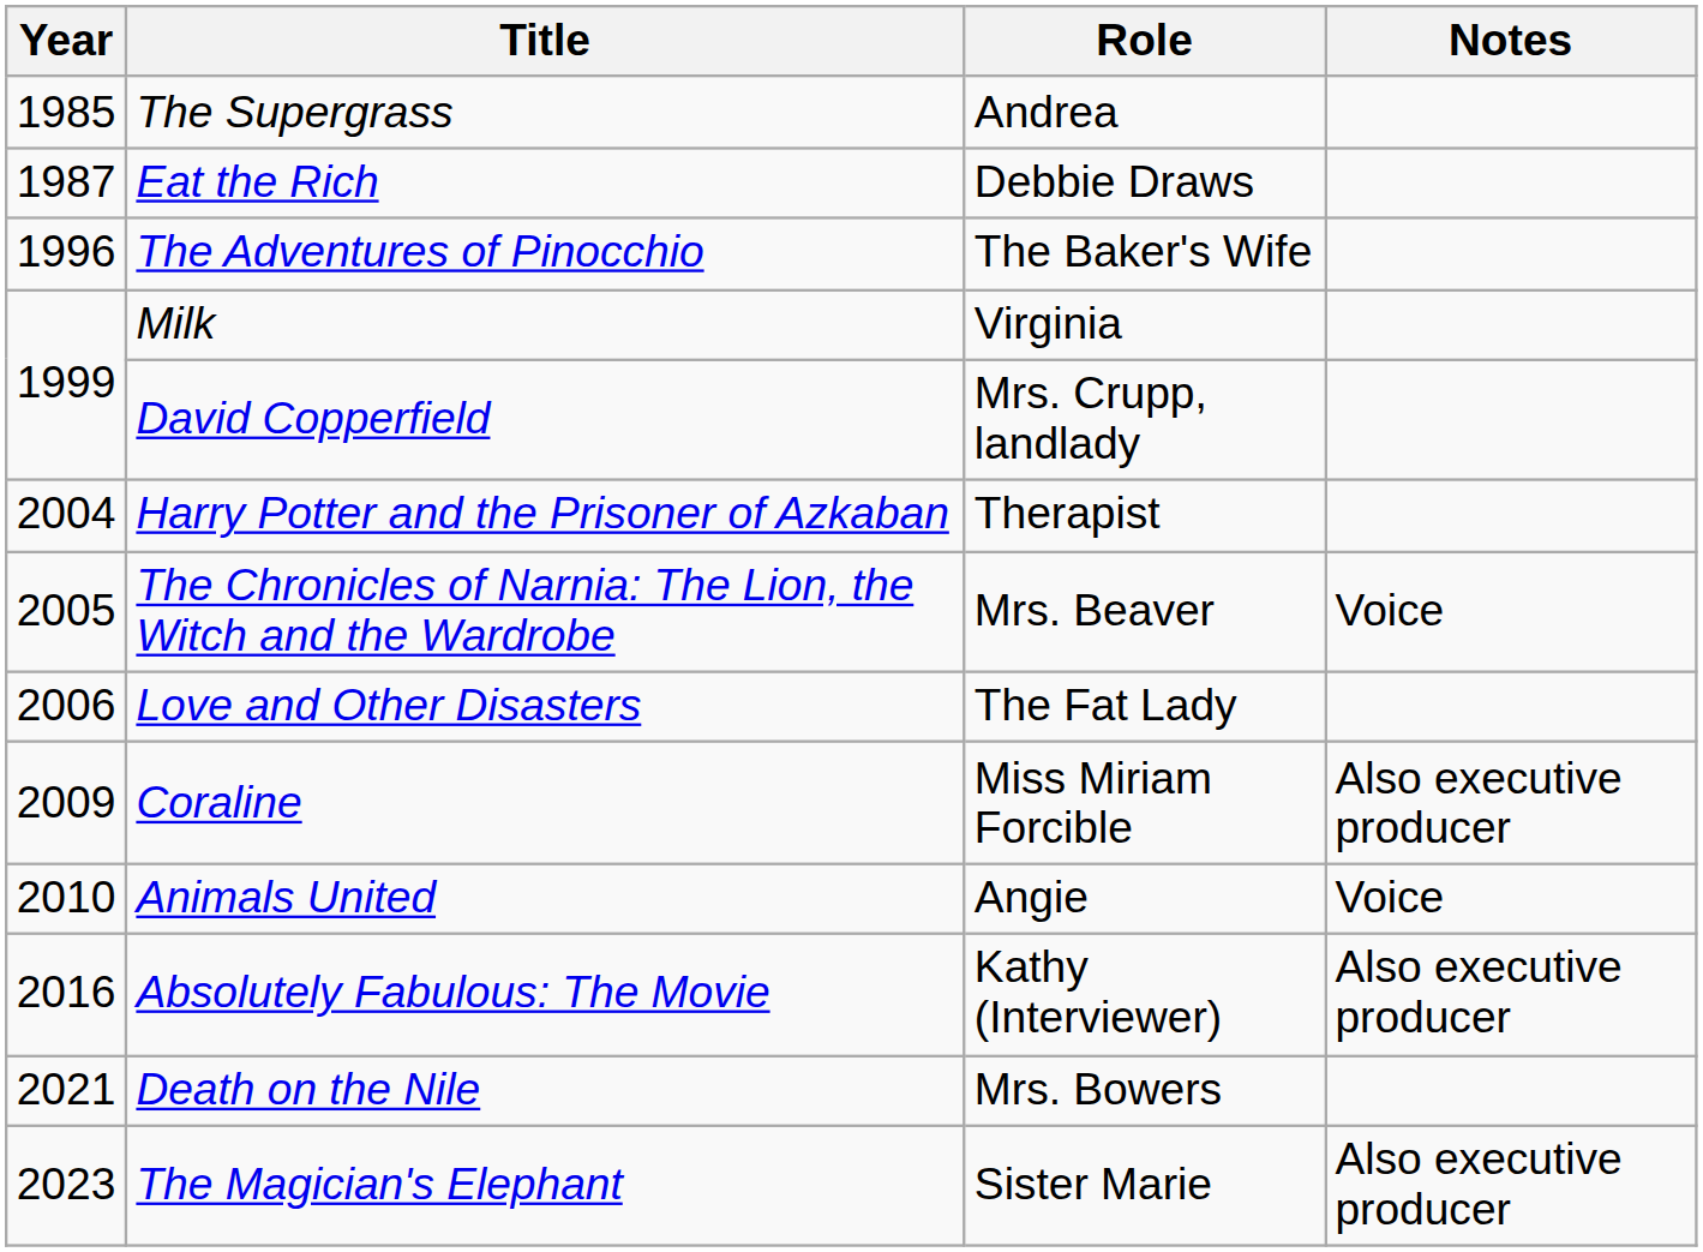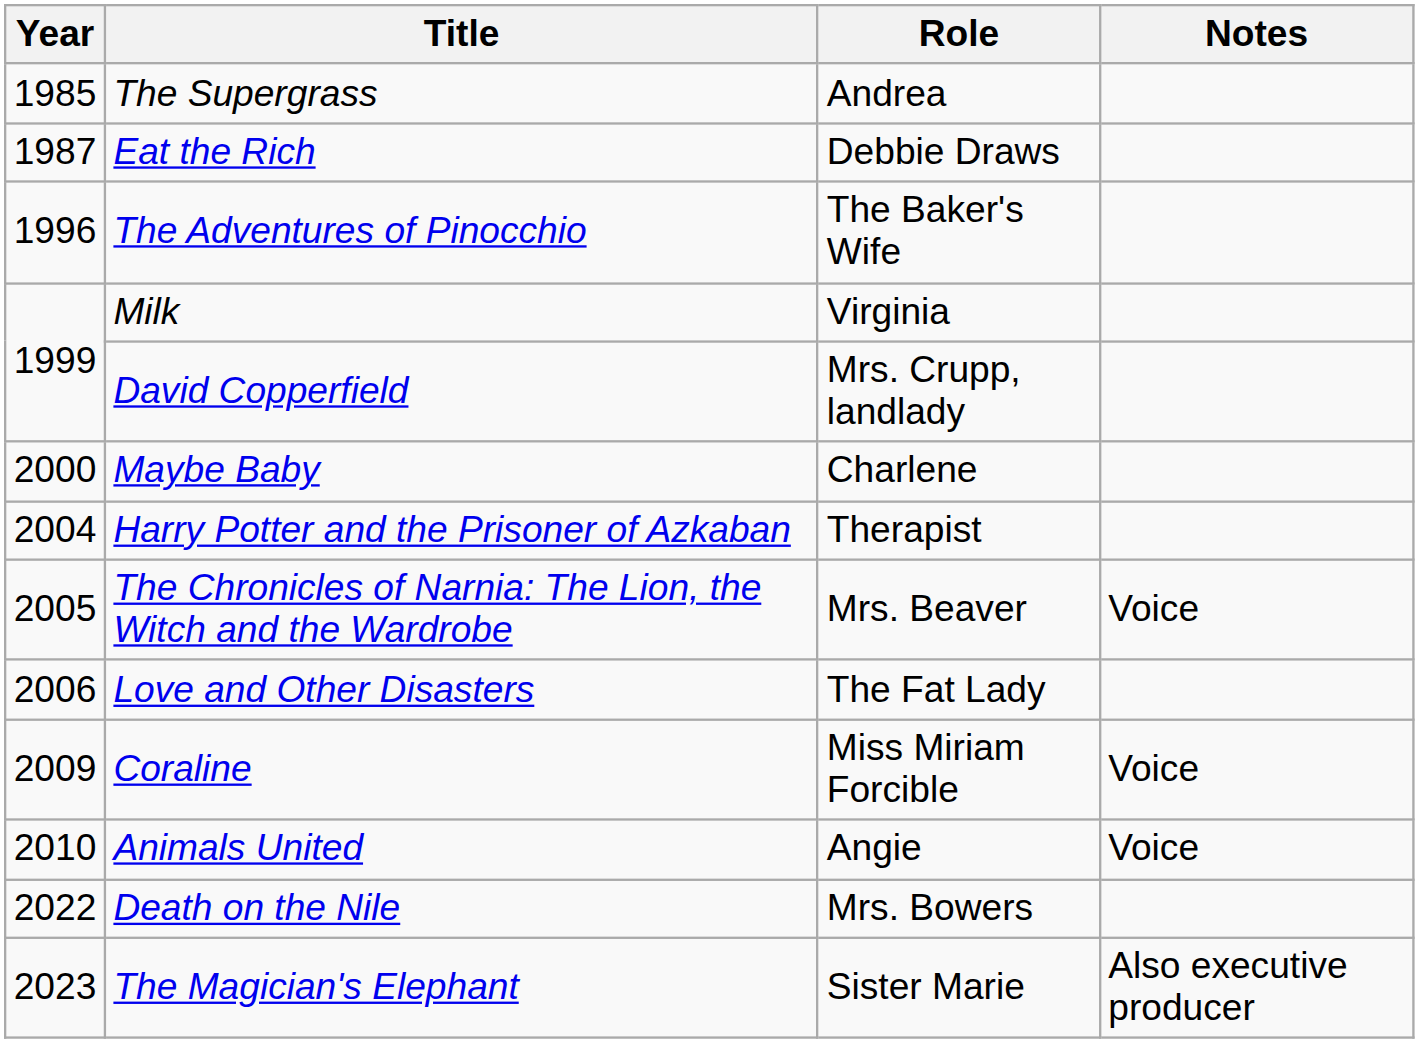+ row: 2000 | Maybe Baby | Charlene
Coraline | Notes: Also executive producer -> Voice
- row: 2016 | Absolutely Fabulous: The Movie | Kathy (Interviewer) | Also executive producer
Death on the Nile | Year: 2021 -> 2022
